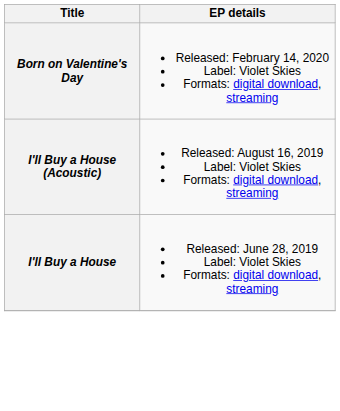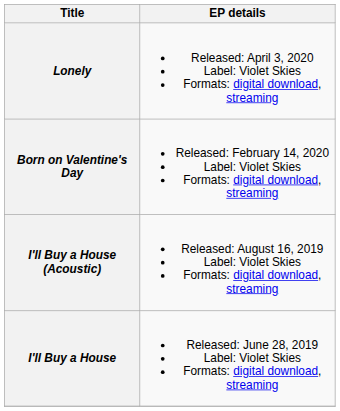+ row: Lonely | Released: April 3, 2020 Label: Violet Skies Formats: digital download, streaming
